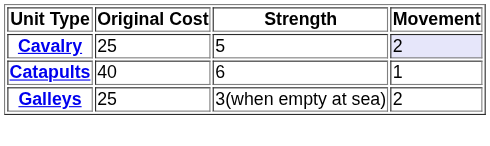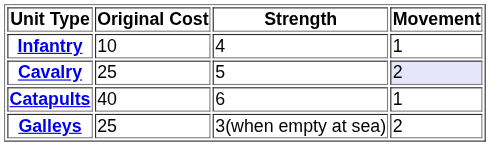+ row: Infantry | 10 | 4 | 1
